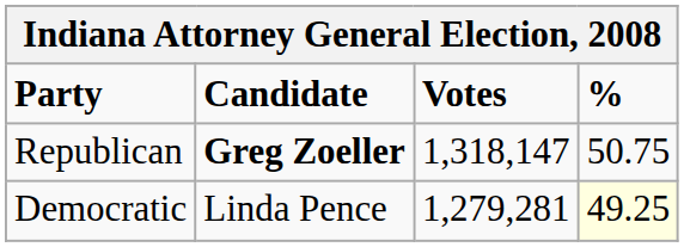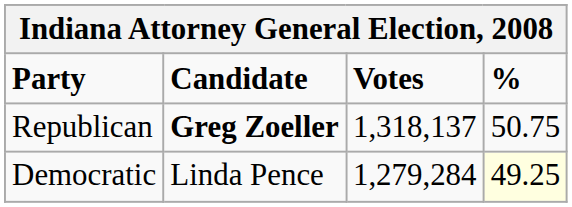Republican | Votes: 1,318,147 -> 1,318,137
Democratic | Votes: 1,279,281 -> 1,279,284
